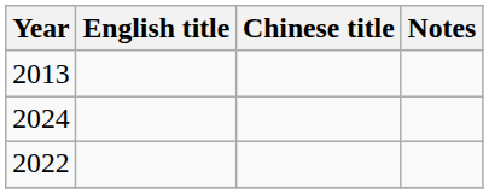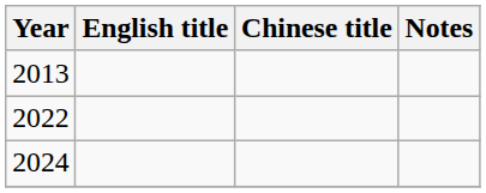rows swapped: 2022 <-> 2024
